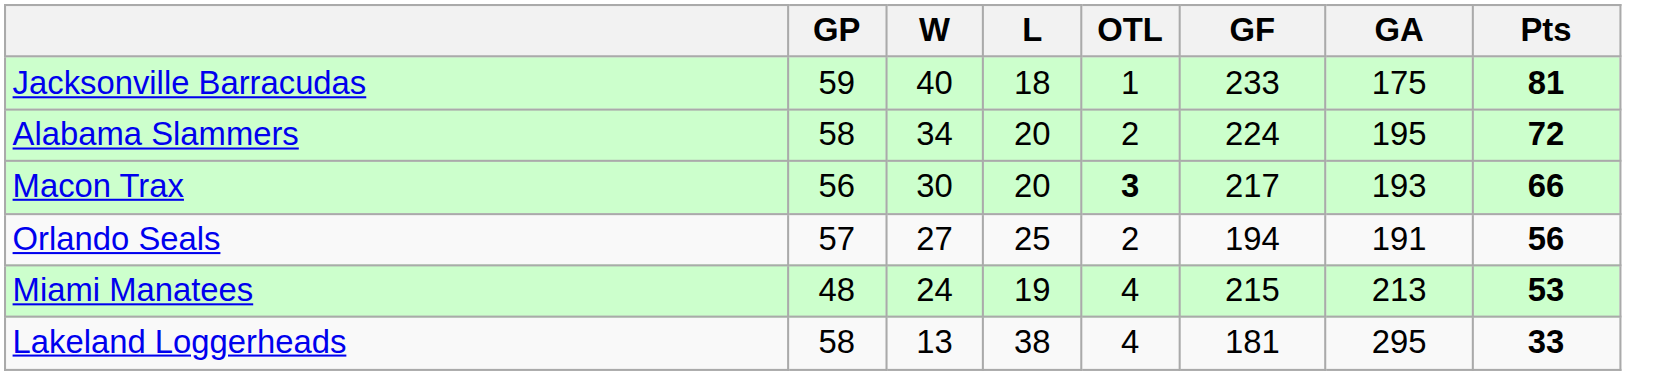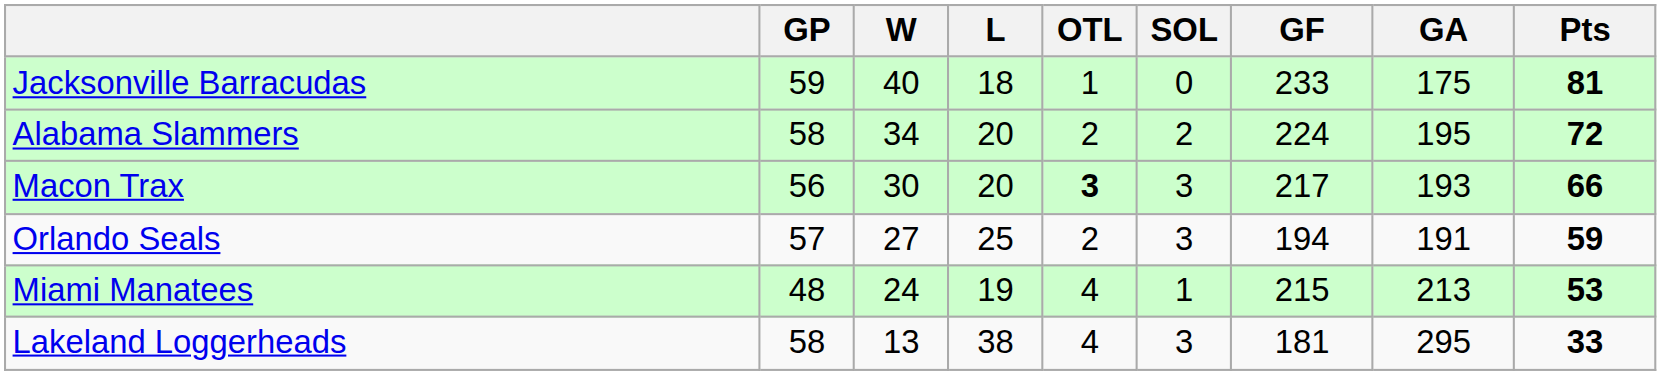+ column: SOL | 0 | 2 | 3 | 3 | 1 | 3
Orlando Seals | Pts: 56 -> 59
